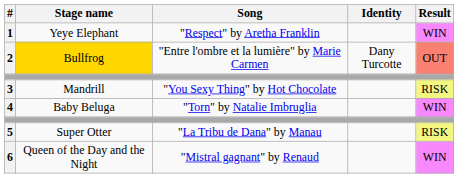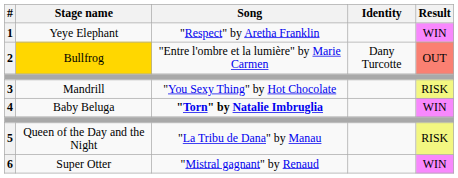4 | Song: normal -> bold
5 | Stage name: Super Otter -> Queen of the Day and the Night
6 | Stage name: Queen of the Day and the Night -> Super Otter
